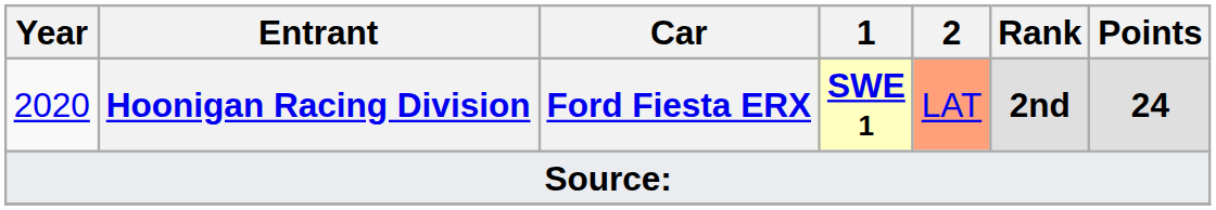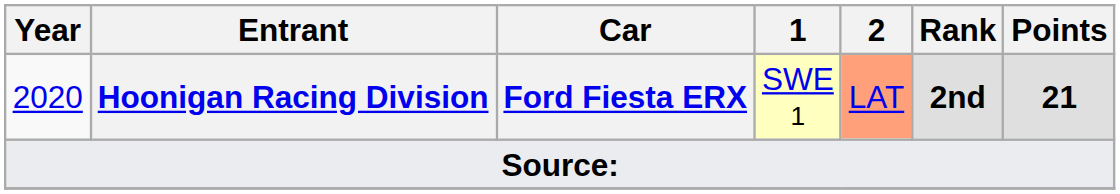2020 | 1: bold -> normal
2020 | Points: 24 -> 21
